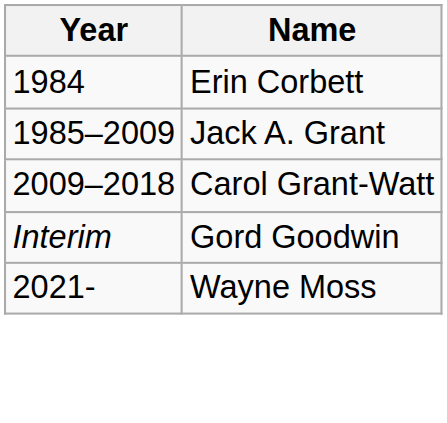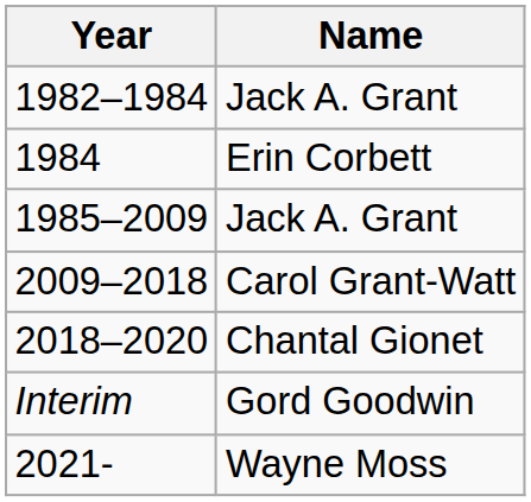+ row: 1982–1984 | Jack A. Grant
+ row: 2018–2020 | Chantal Gionet
